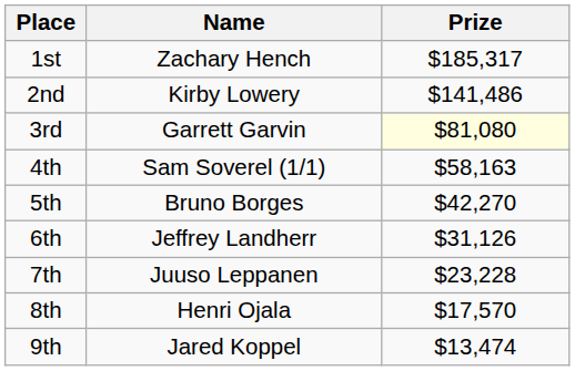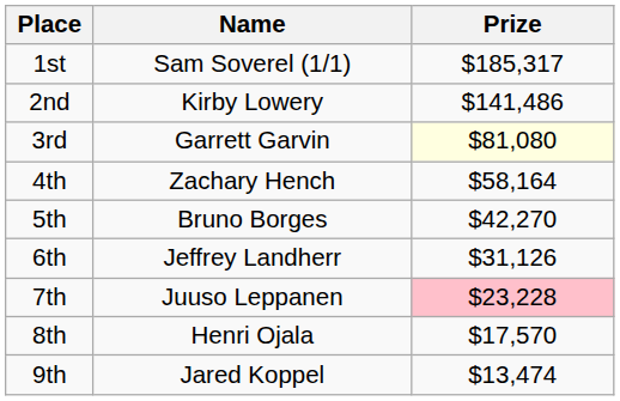1st | Name: Zachary Hench -> Sam Soverel (1/1)
4th | Name: Sam Soverel (1/1) -> Zachary Hench
4th | Prize: $58,163 -> $58,164
7th | Prize: no background -> pink background
